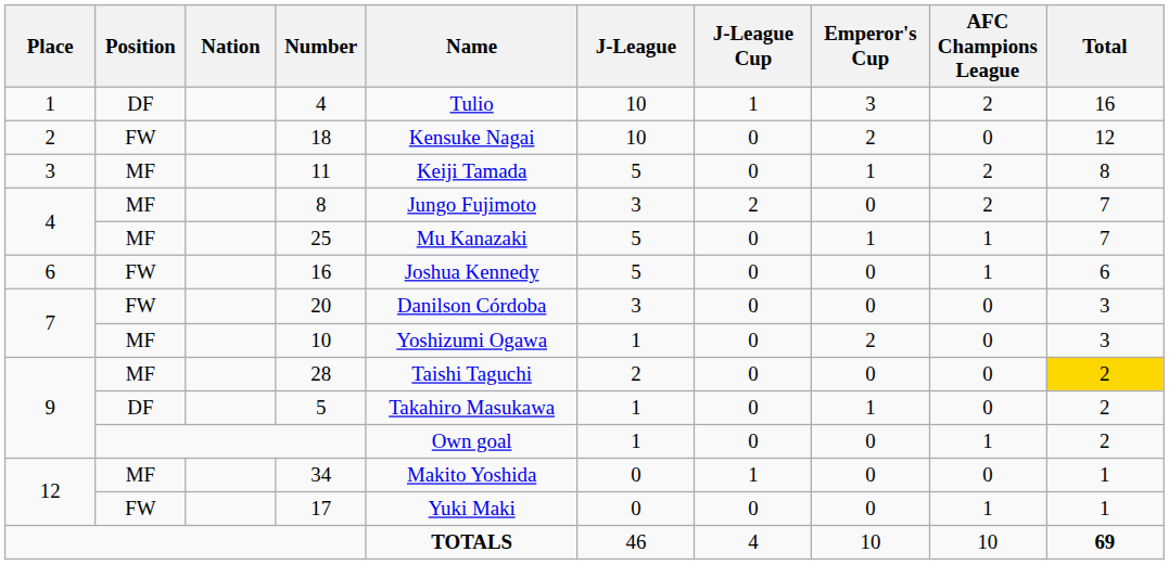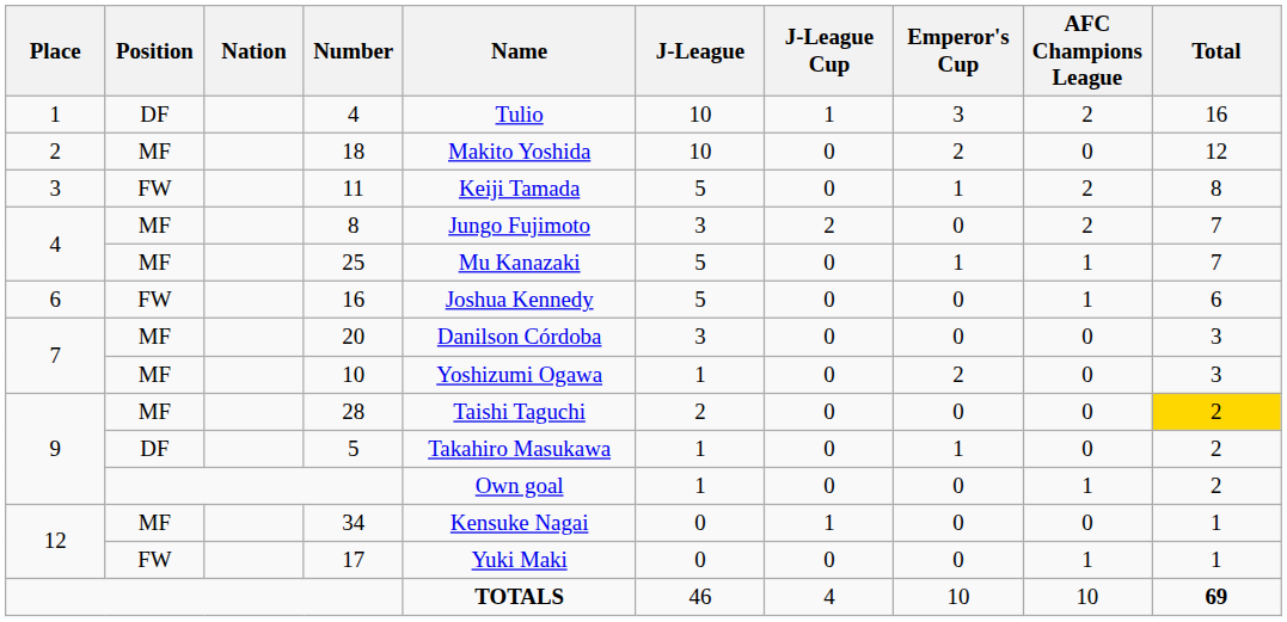18 | Position: FW -> MF
18 | Name: Kensuke Nagai -> Makito Yoshida
11 | Position: MF -> FW
20 | Position: FW -> MF
34 | Name: Makito Yoshida -> Kensuke Nagai
